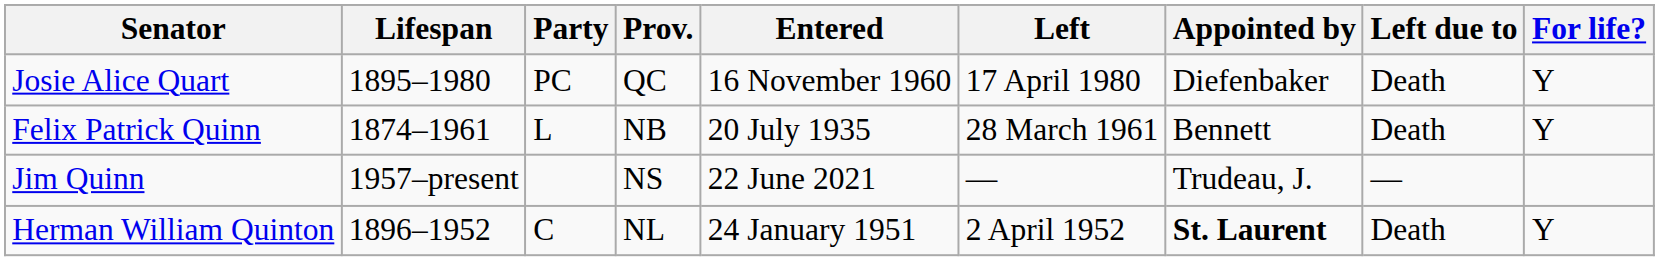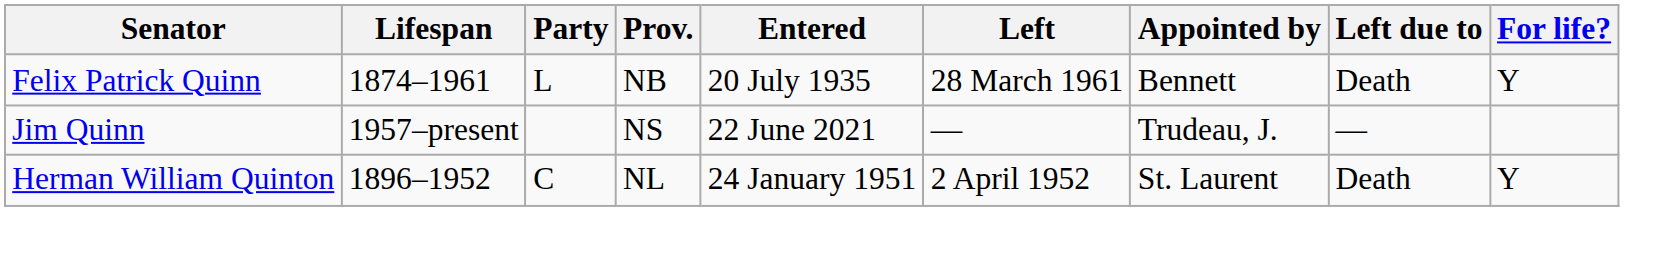- row: Josie Alice Quart | 1895–1980 | PC | QC | 16 November 1960 | 17 April 1980 | Diefenbaker | Death | Y
Herman William Quinton | Appointed by: bold -> normal
